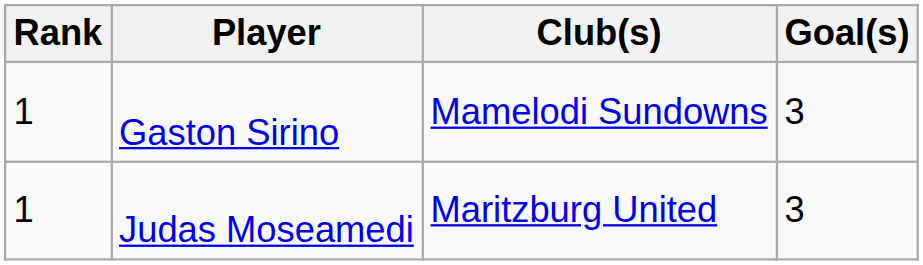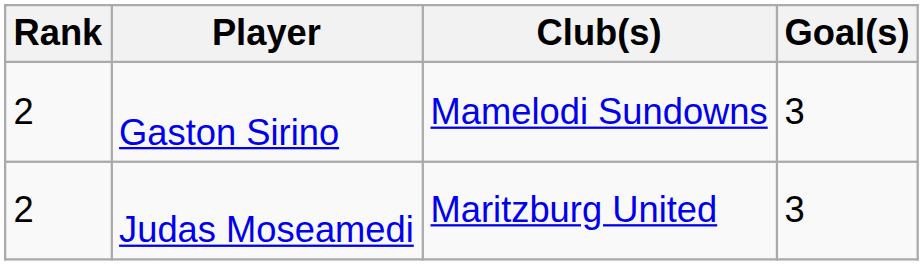Gaston Sirino | Rank: 1 -> 2
Judas Moseamedi | Rank: 1 -> 2
